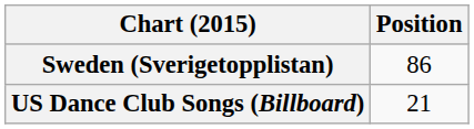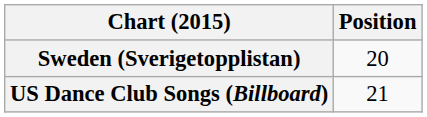Sweden (Sverigetopplistan) | Position: 86 -> 20
